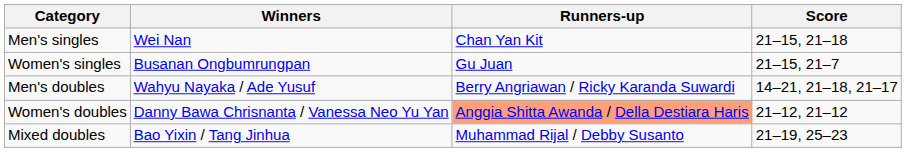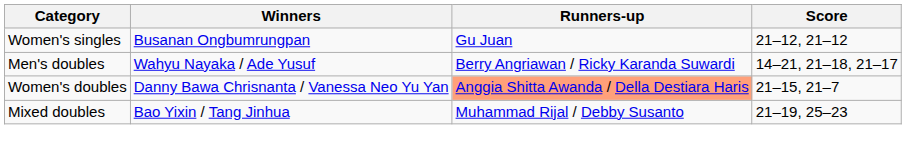- row: Men's singles | Wei Nan | Chan Yan Kit | 21–15, 21–18
Women's singles | Score: 21–15, 21–7 -> 21–12, 21–12
Women's doubles | Score: 21–12, 21–12 -> 21–15, 21–7
